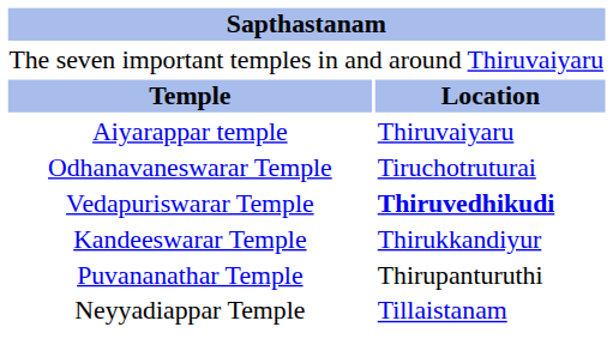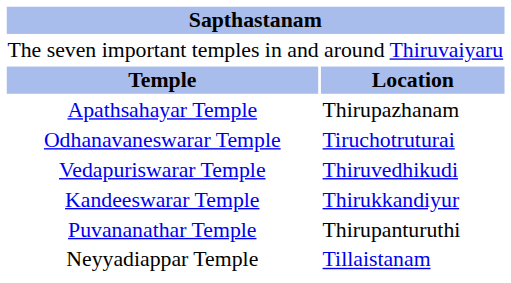- row: Aiyarappar temple | Thiruvaiyaru
+ row: Apathsahayar Temple | Thirupazhanam
Vedapuriswarar Temple | column 2: bold -> normal
